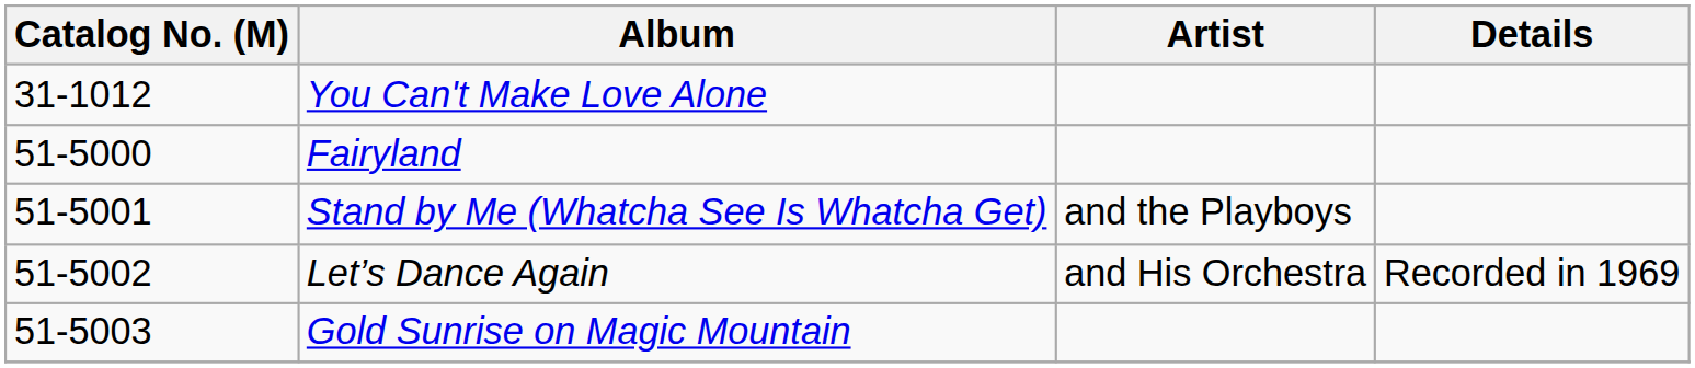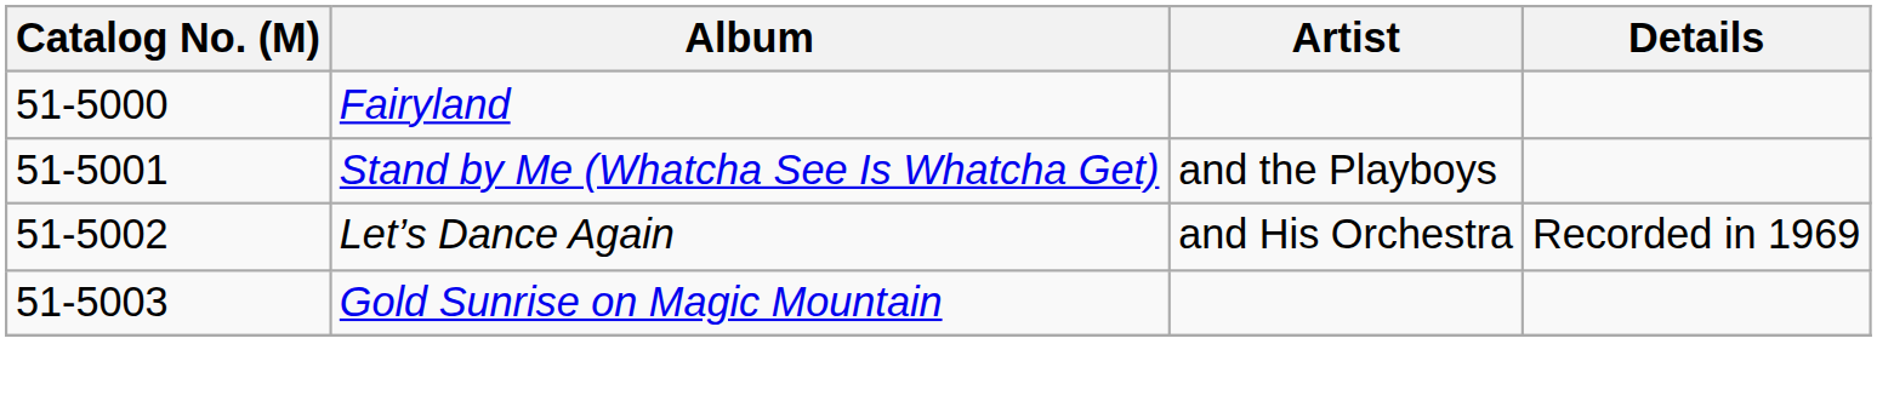- row: 31-1012 | You Can't Make Love Alone
